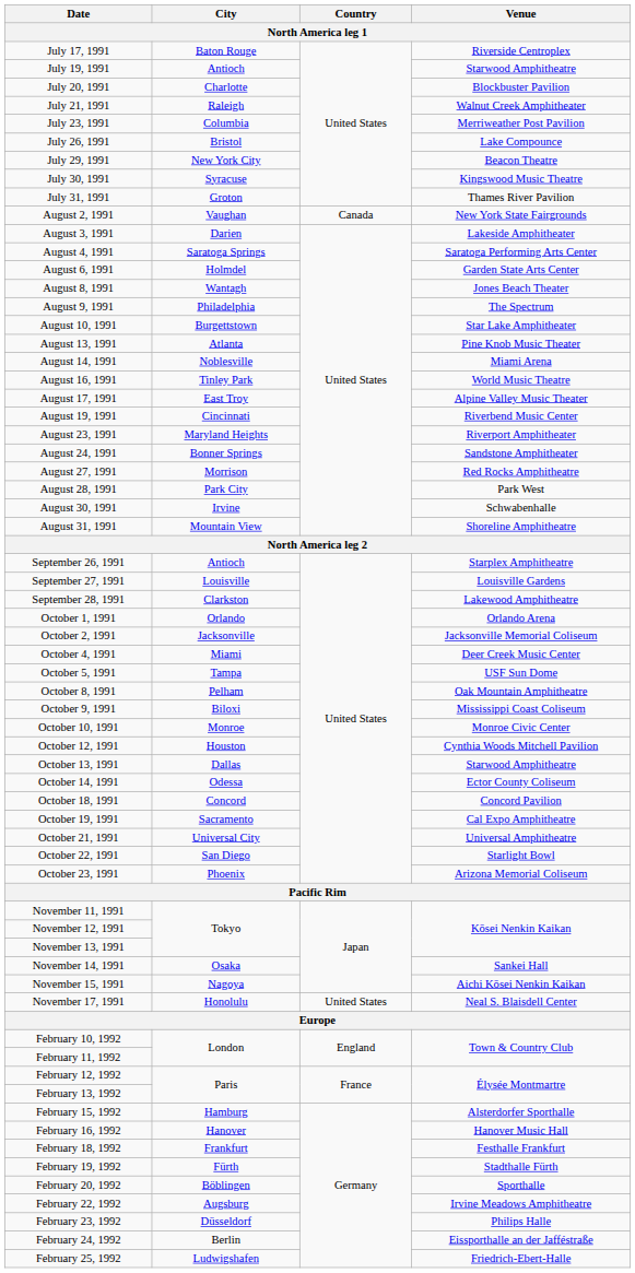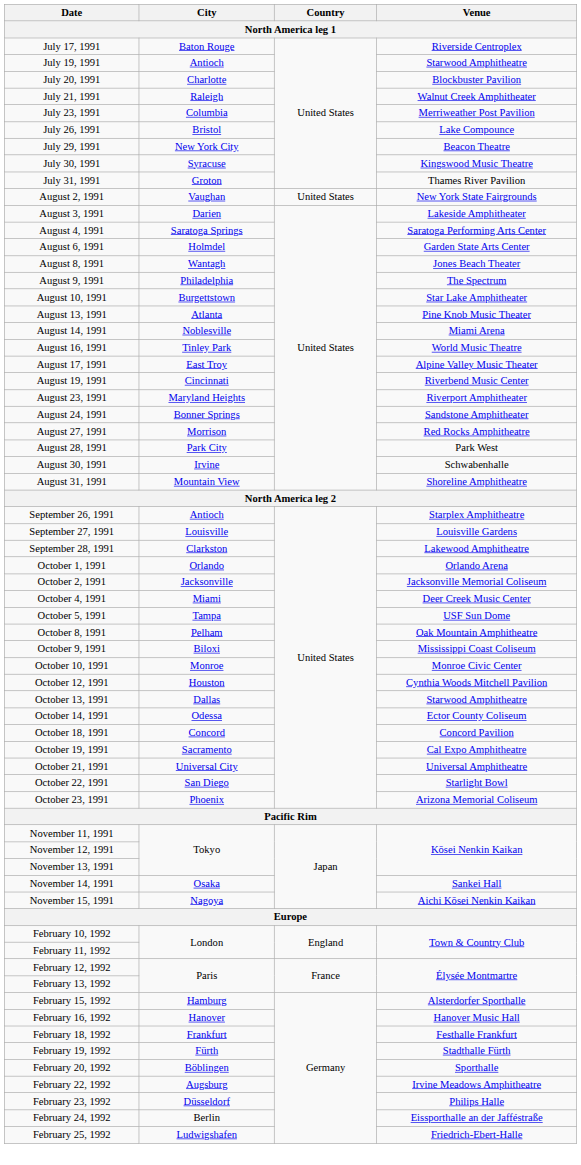August 2, 1991 | Country: Canada -> United States
- row: November 17, 1991 | Honolulu | United States | Neal S. Blaisdell Center
